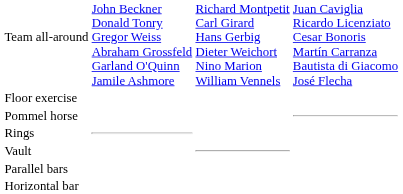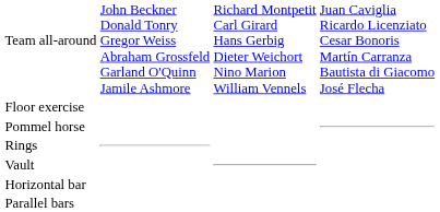rows swapped: Parallel bars <-> Horizontal bar
